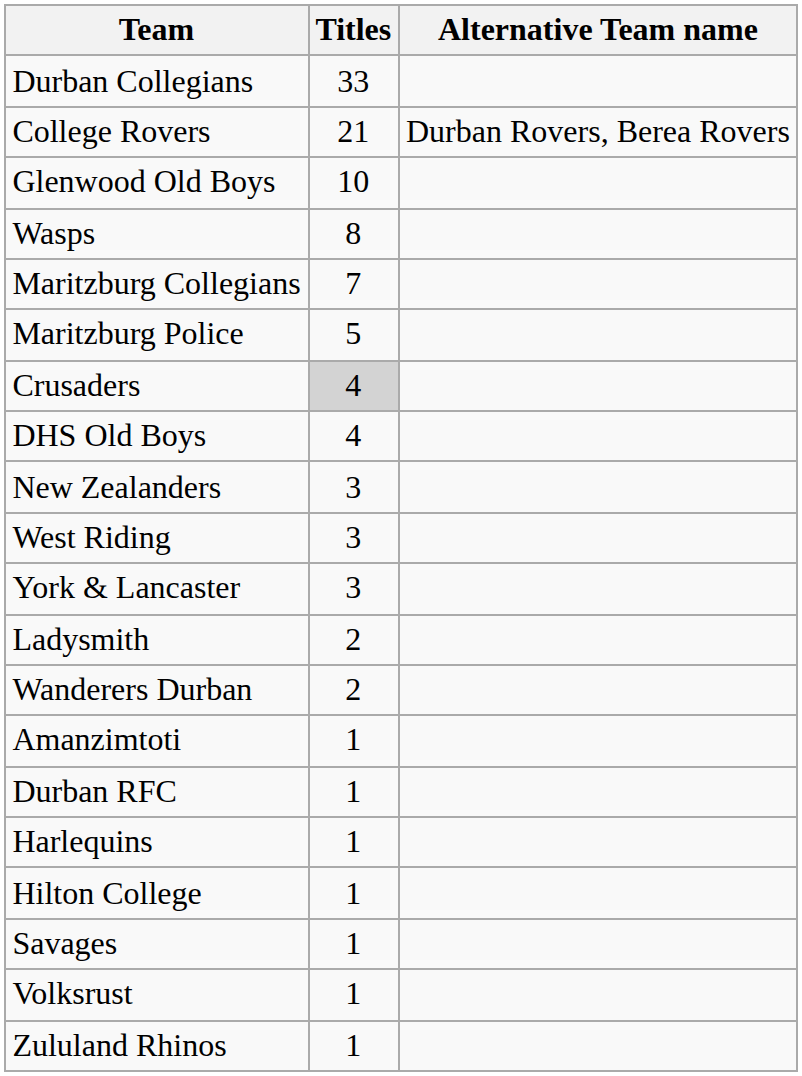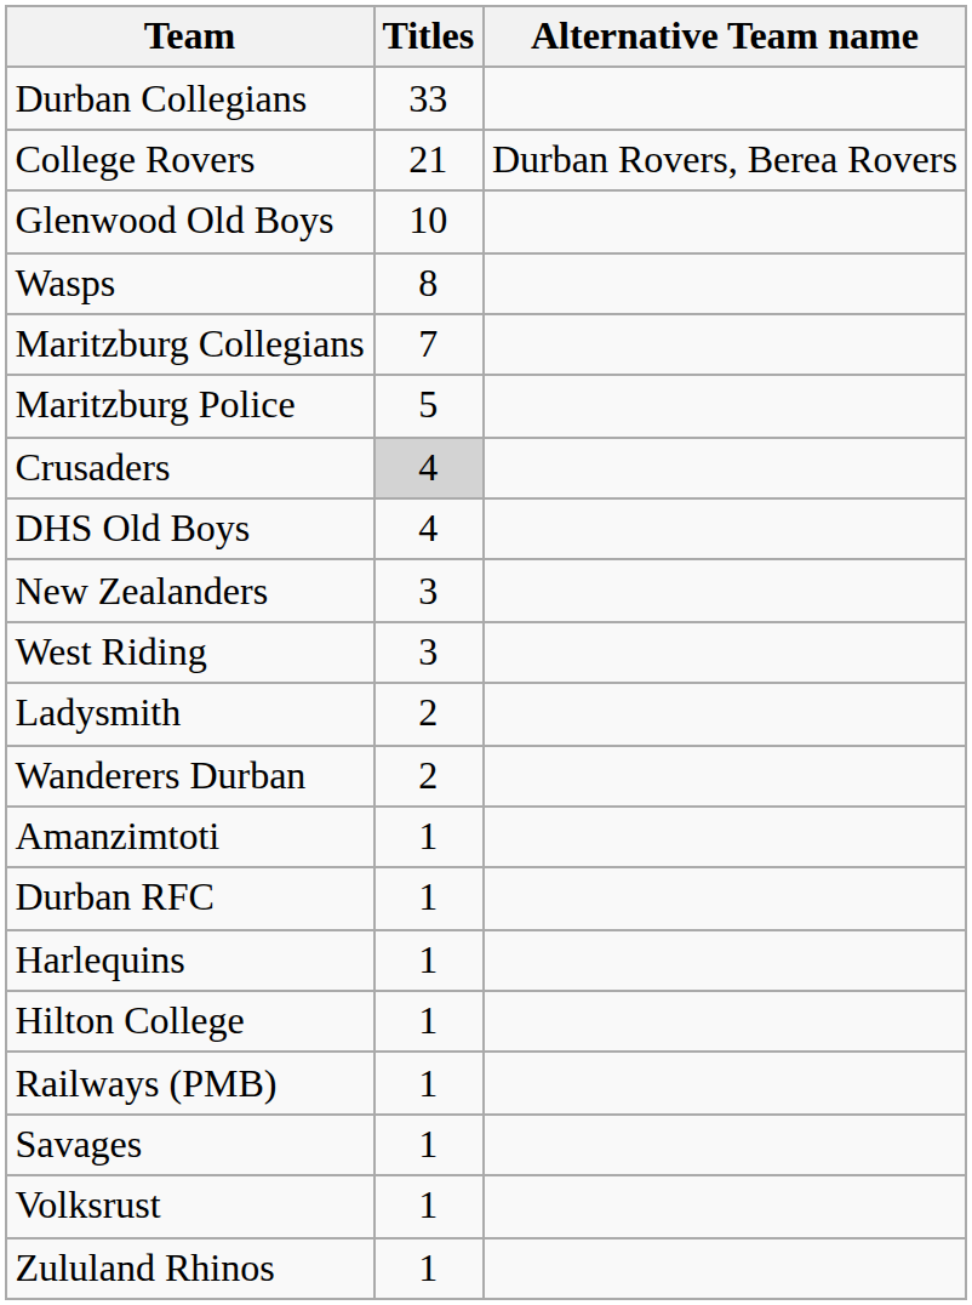- row: York & Lancaster | 3
+ row: Railways (PMB) | 1
